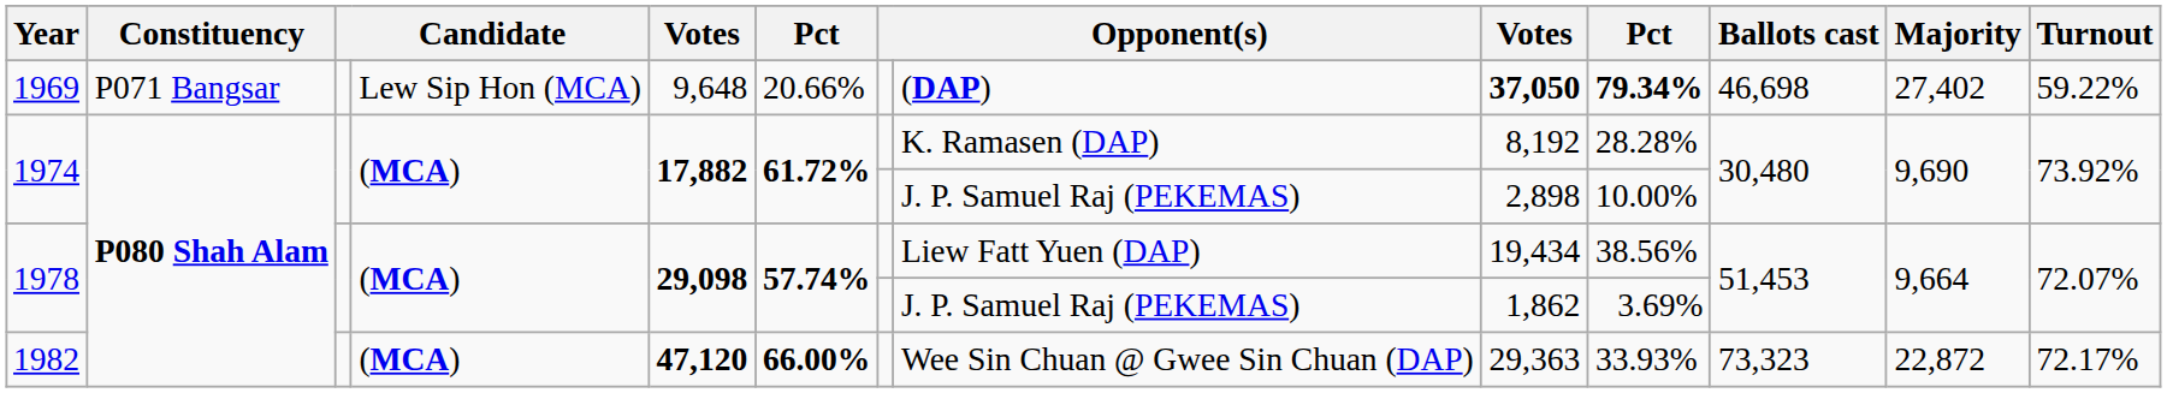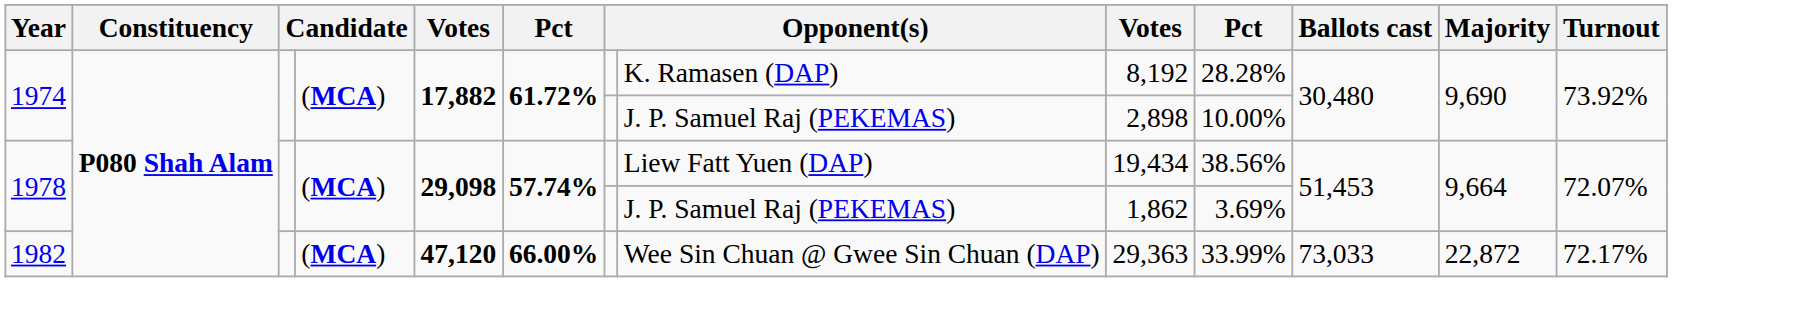- row: 1969 | P071 Bangsar | Lew Sip Hon (MCA) | 9,648 | 20.66% | (DAP) | 37,050 | 79.34% | 46,698 | 27,402 | 59.22%
1982 | column 10: 33.93% -> 33.99%
1982 | Ballots cast: 73,323 -> 73,033
